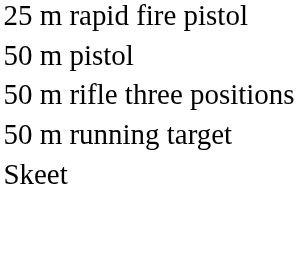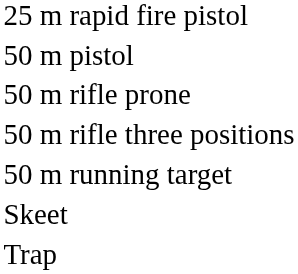+ row: 50 m rifle prone
+ row: Trap
